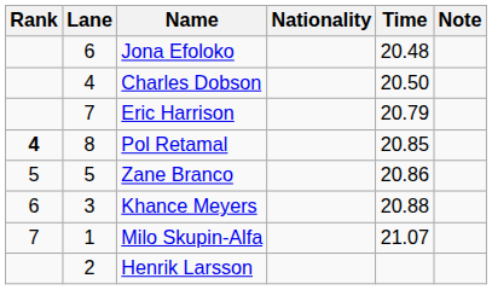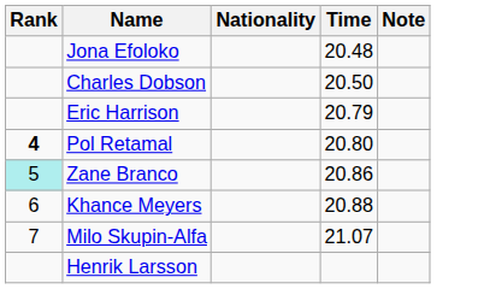- column: Lane | 6 | 4 | 7 | 8 | 5 | 3 | 1 | 2
Pol Retamal | Time: 20.85 -> 20.80
Zane Branco | Rank: no background -> paleturquoise background
